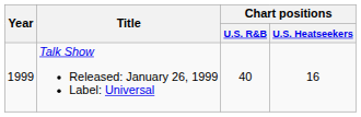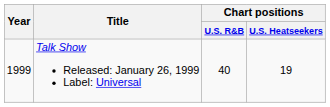Talk Show Released: January 26, 1999 Label: Universal | Chart positions / U.S. Heatseekers: 16 -> 19
